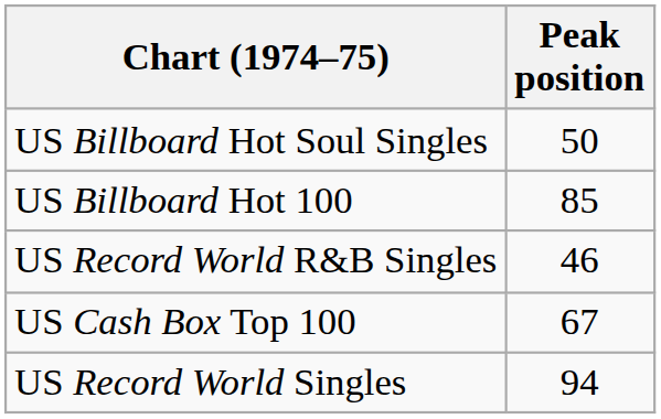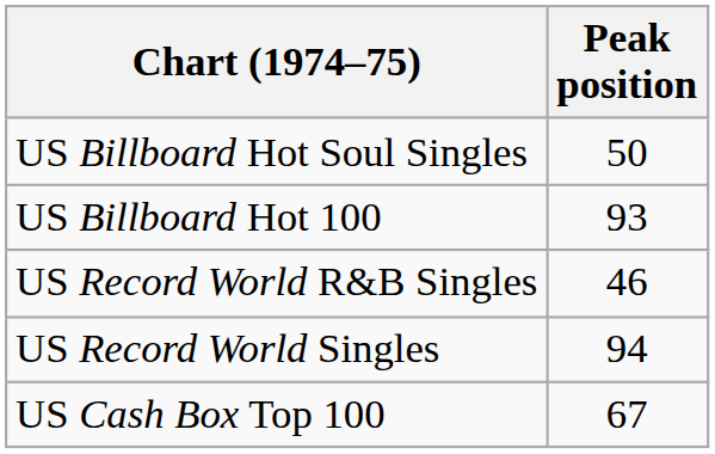US Billboard Hot 100 | Peak position: 85 -> 93
rows swapped: US Record World Singles <-> US Cash Box Top 100
